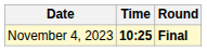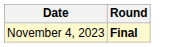- column: Time | 10:25
